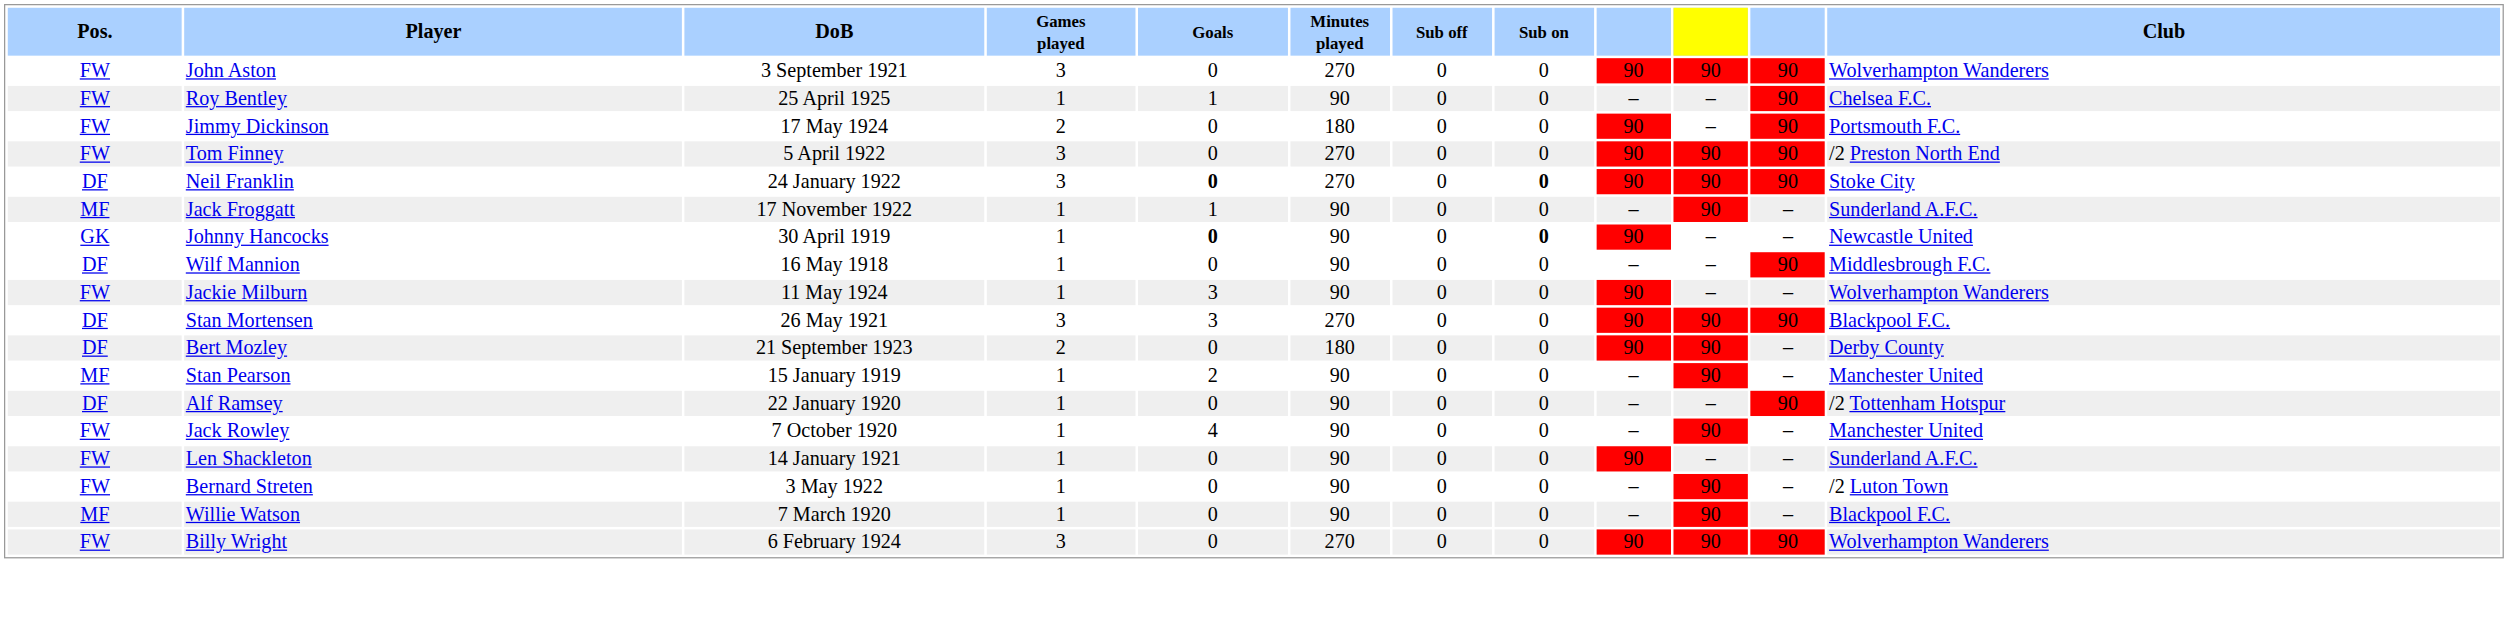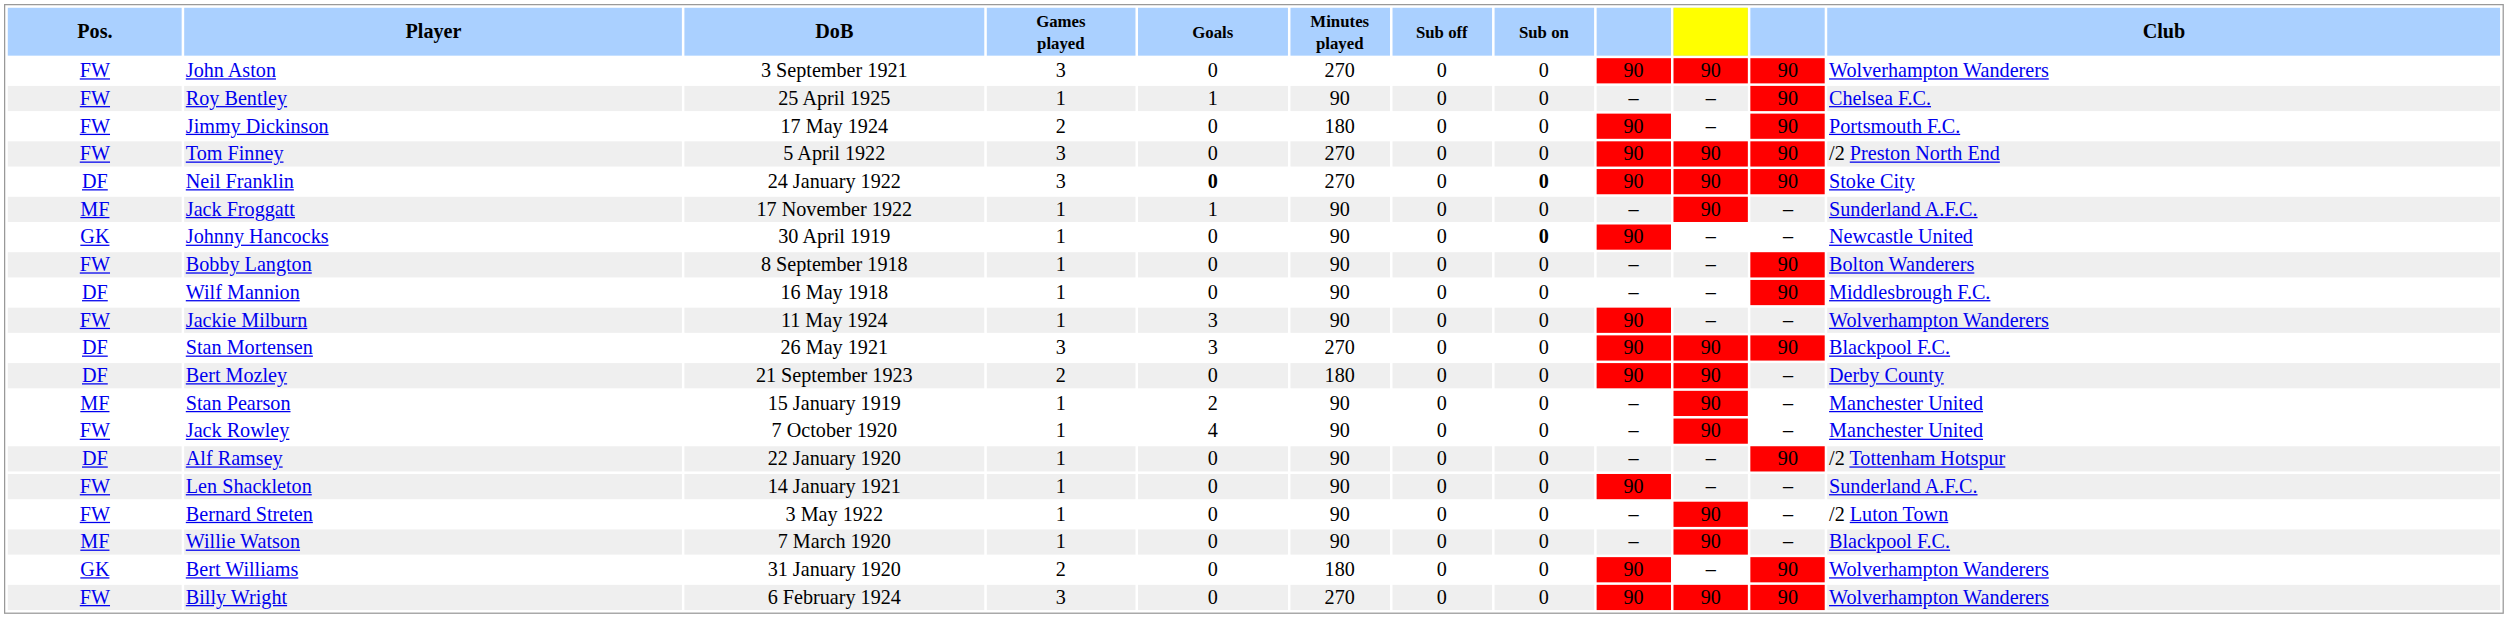Johnny Hancocks | Goals: bold -> normal
+ row: FW | Bobby Langton | 8 September 1918 | 1 | 0 | 90 | 0 | 0 | – | – | 90 | Bolton Wanderers
rows swapped: Alf Ramsey <-> Jack Rowley
+ row: GK | Bert Williams | 31 January 1920 | 2 | 0 | 180 | 0 | 0 | 90 | – | 90 | Wolverhampton Wanderers
